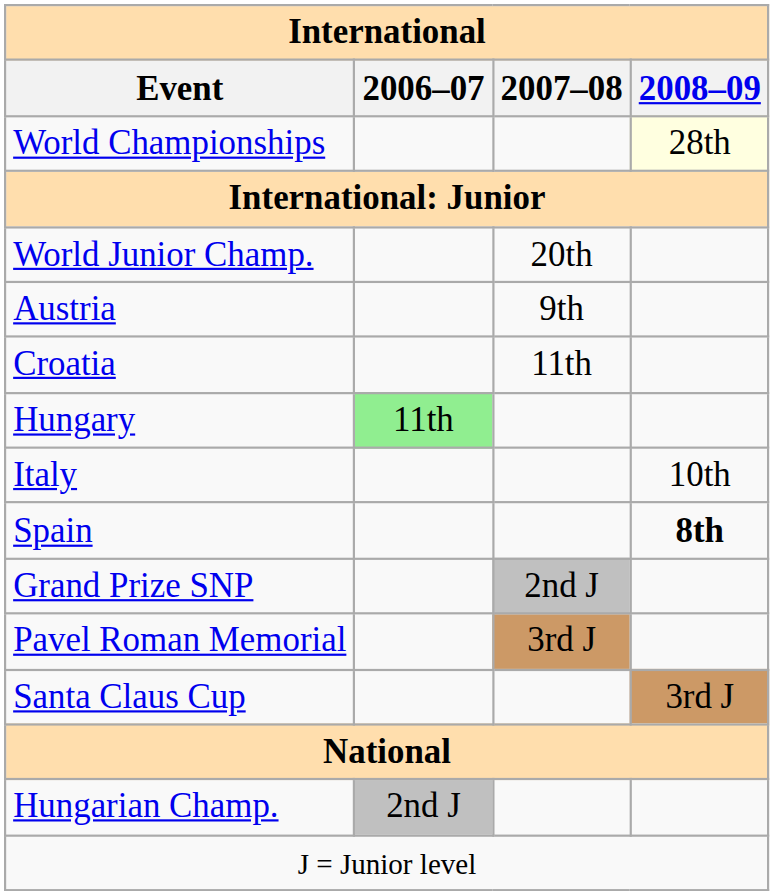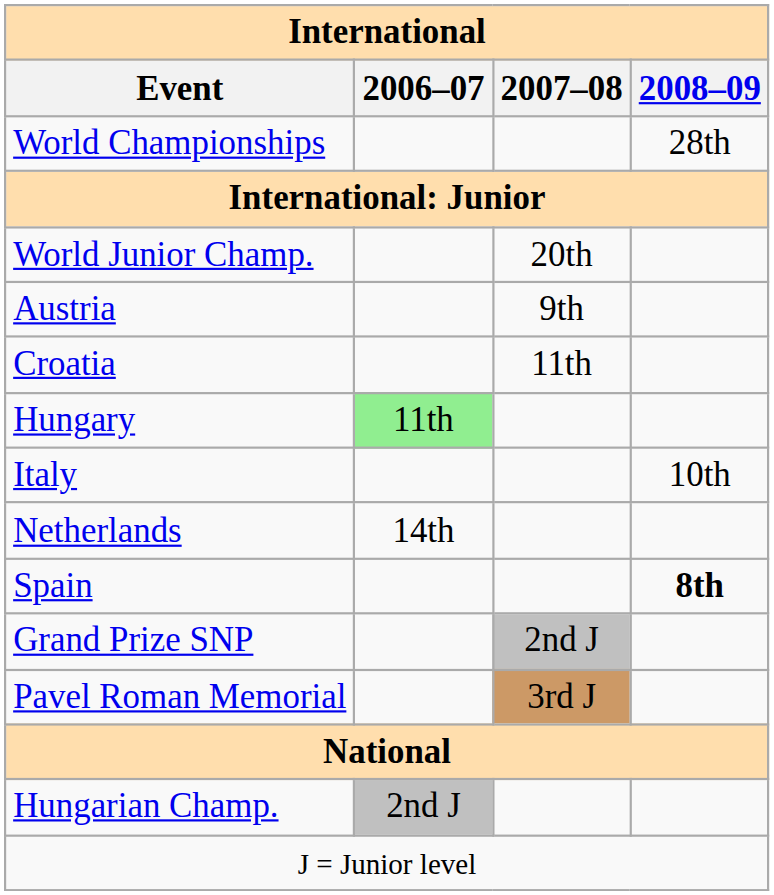World Championships | 2008–09: lightyellow background -> no background
+ row: Netherlands | 14th
- row: Santa Claus Cup | 3rd J
